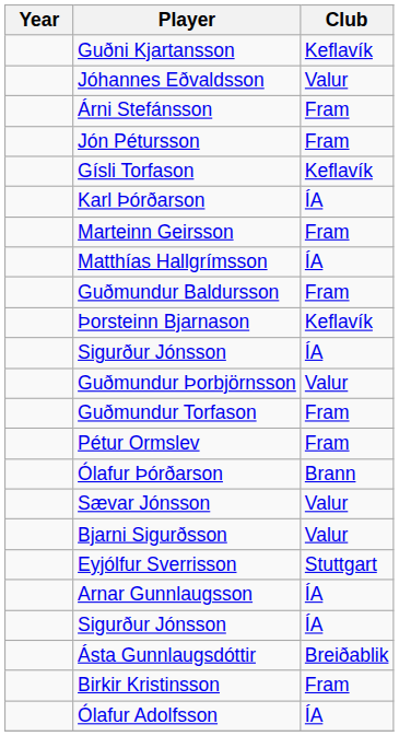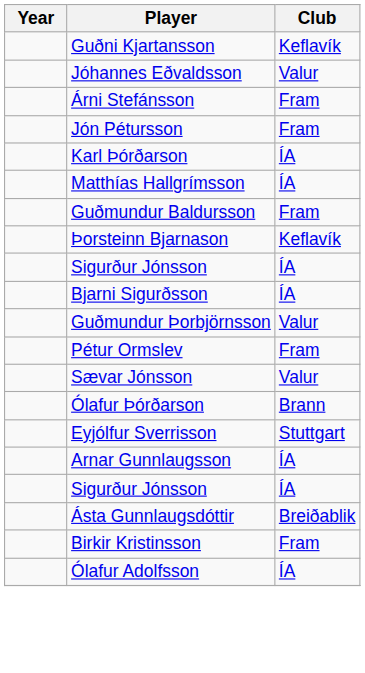- row: Gísli Torfason | Keflavík
- row: Marteinn Geirsson | Fram
+ row: Bjarni Sigurðsson | ÍA
- row: Guðmundur Torfason | Fram
rows swapped: Sævar Jónsson <-> Ólafur Þórðarson
- row: Bjarni Sigurðsson | Valur
